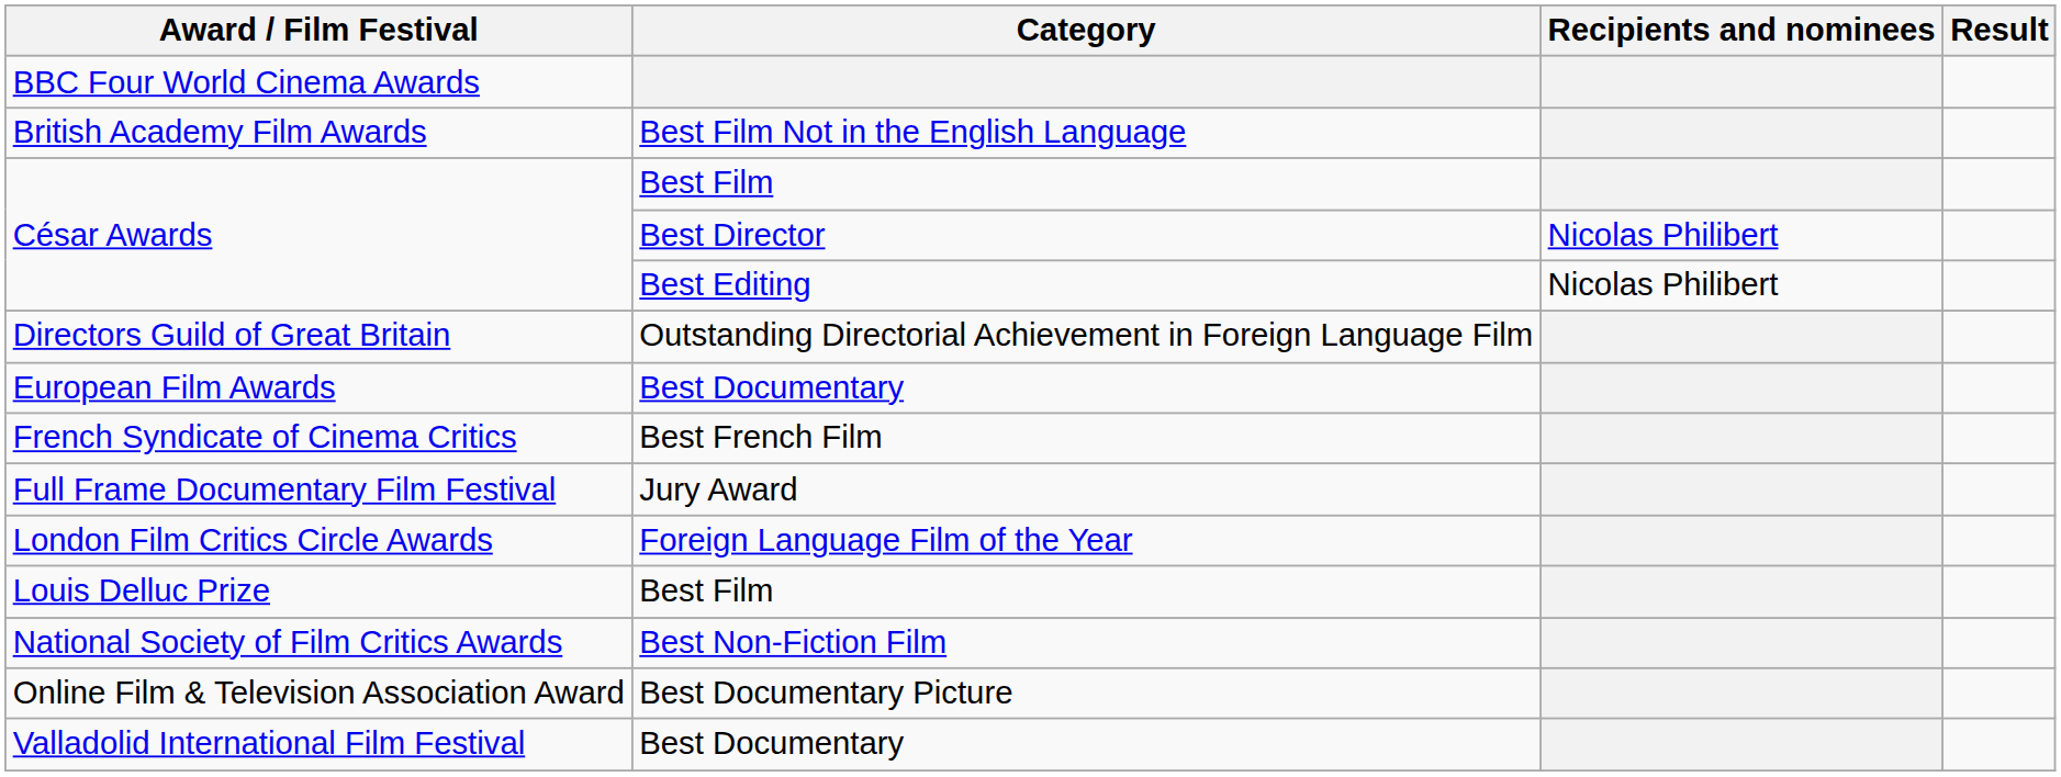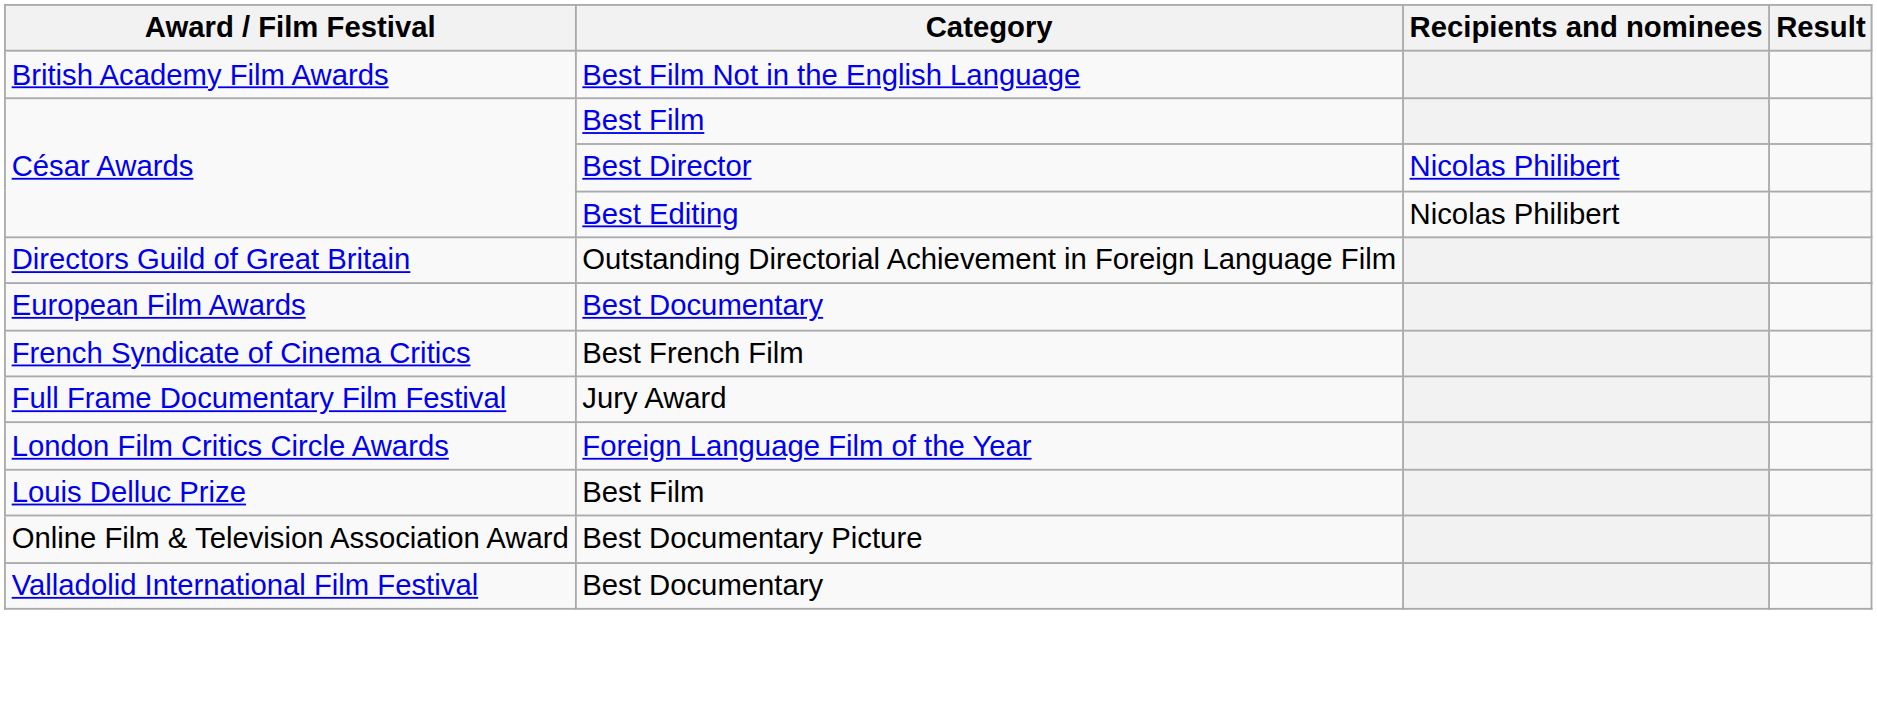- row: BBC Four World Cinema Awards
- row: National Society of Film Critics Awards | Best Non-Fiction Film
